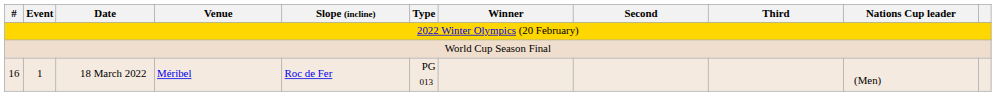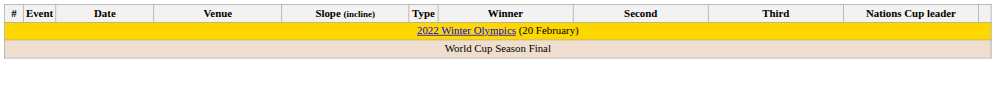- row: 16 | 1 | 18 March 2022 | Méribel | Roc de Fer | PG 013 | (Men)
